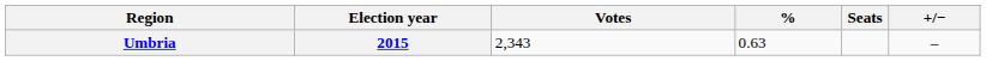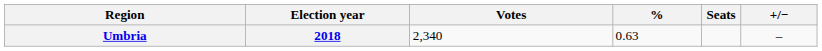Umbria | Election year: 2015 -> 2018
Umbria | Votes: 2,343 -> 2,340
